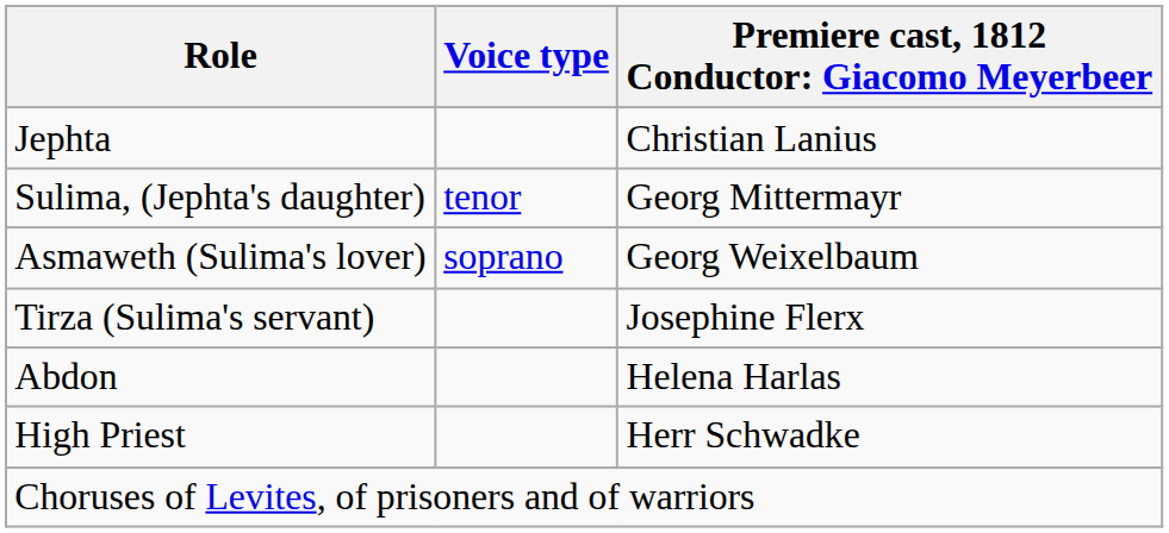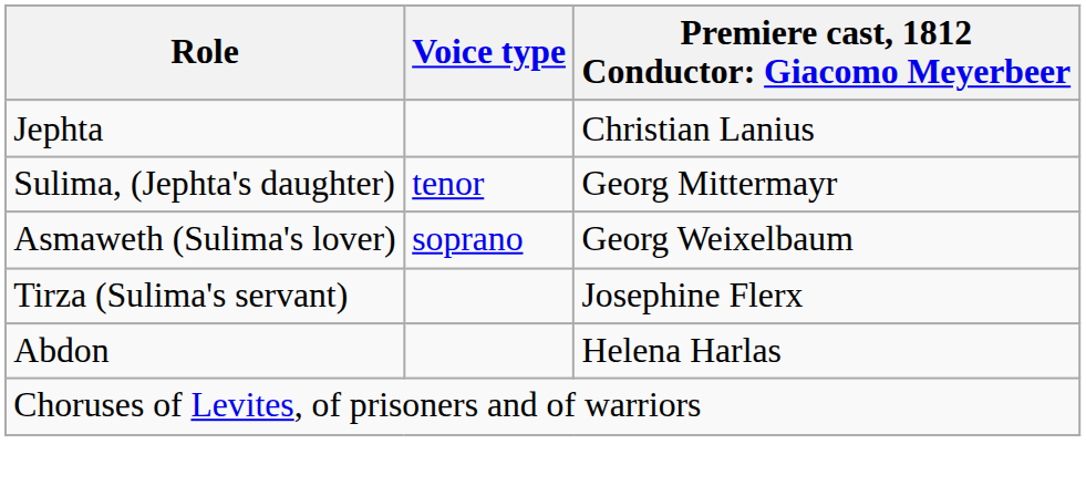- row: High Priest | Herr Schwadke
